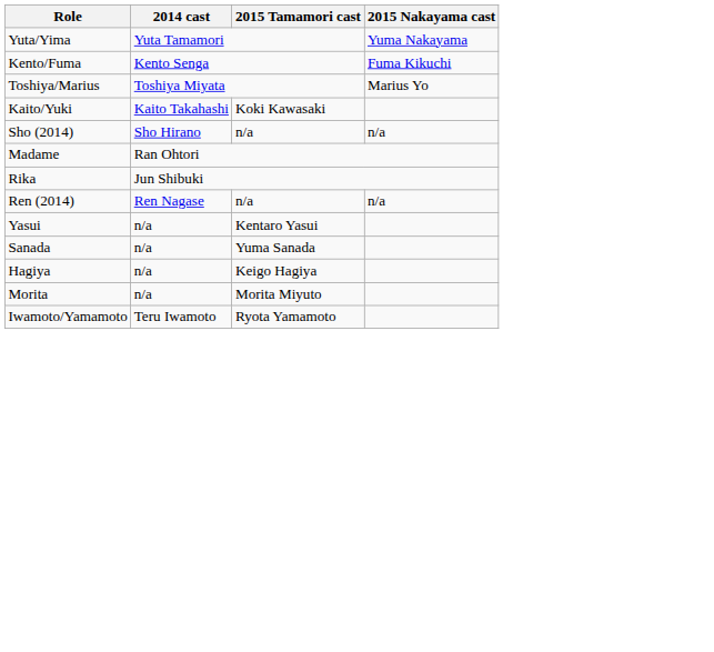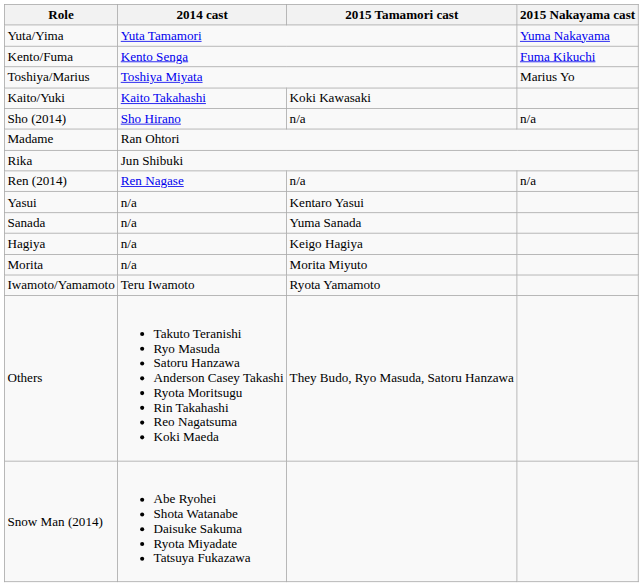+ row: Others | Takuto Teranishi Ryo Masuda Satoru Hanzawa Anderson Casey Takashi Ryota Moritsugu Rin Takahashi Reo Nagatsuma Koki Maeda | They Budo, Ryo Masuda, Satoru Hanzawa
+ row: Snow Man (2014) | Abe Ryohei Shota Watanabe Daisuke Sakuma Ryota Miyadate Tatsuya Fukazawa
